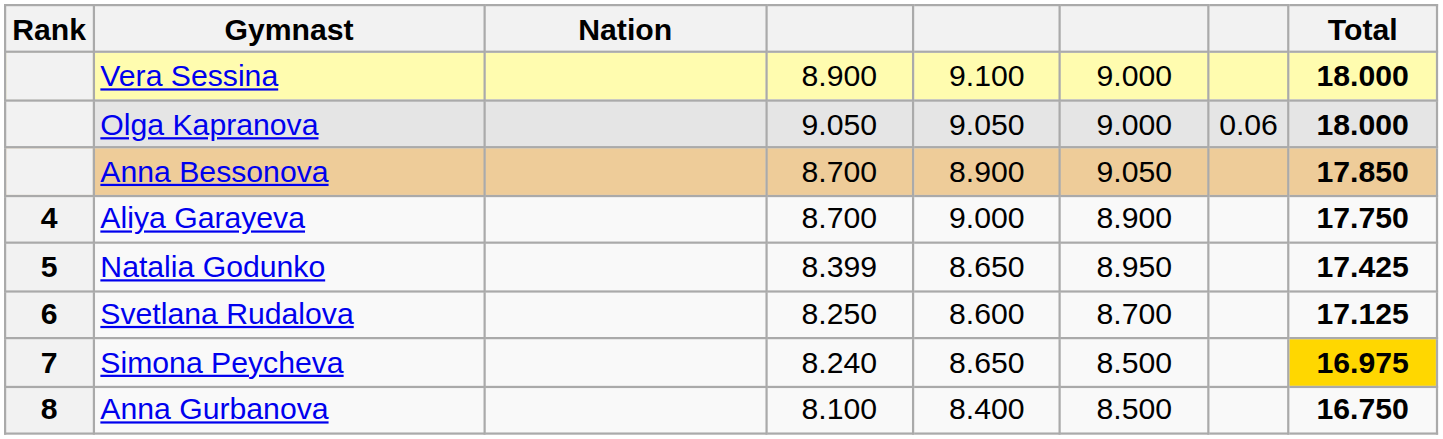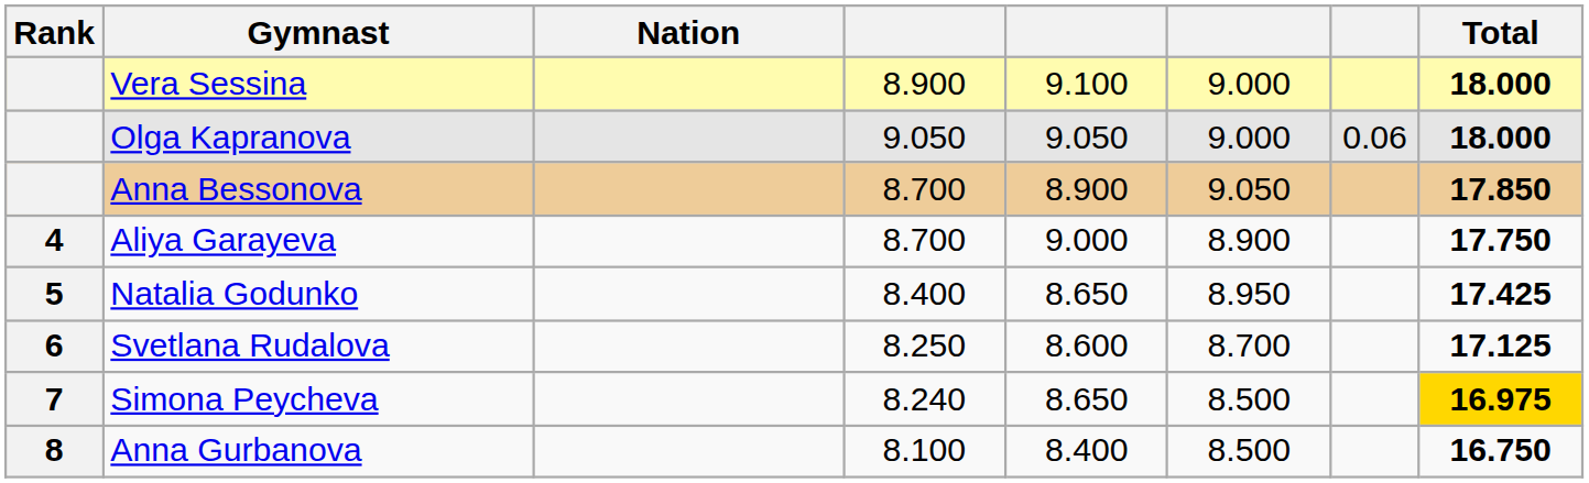Natalia Godunko | column 4: 8.399 -> 8.400
